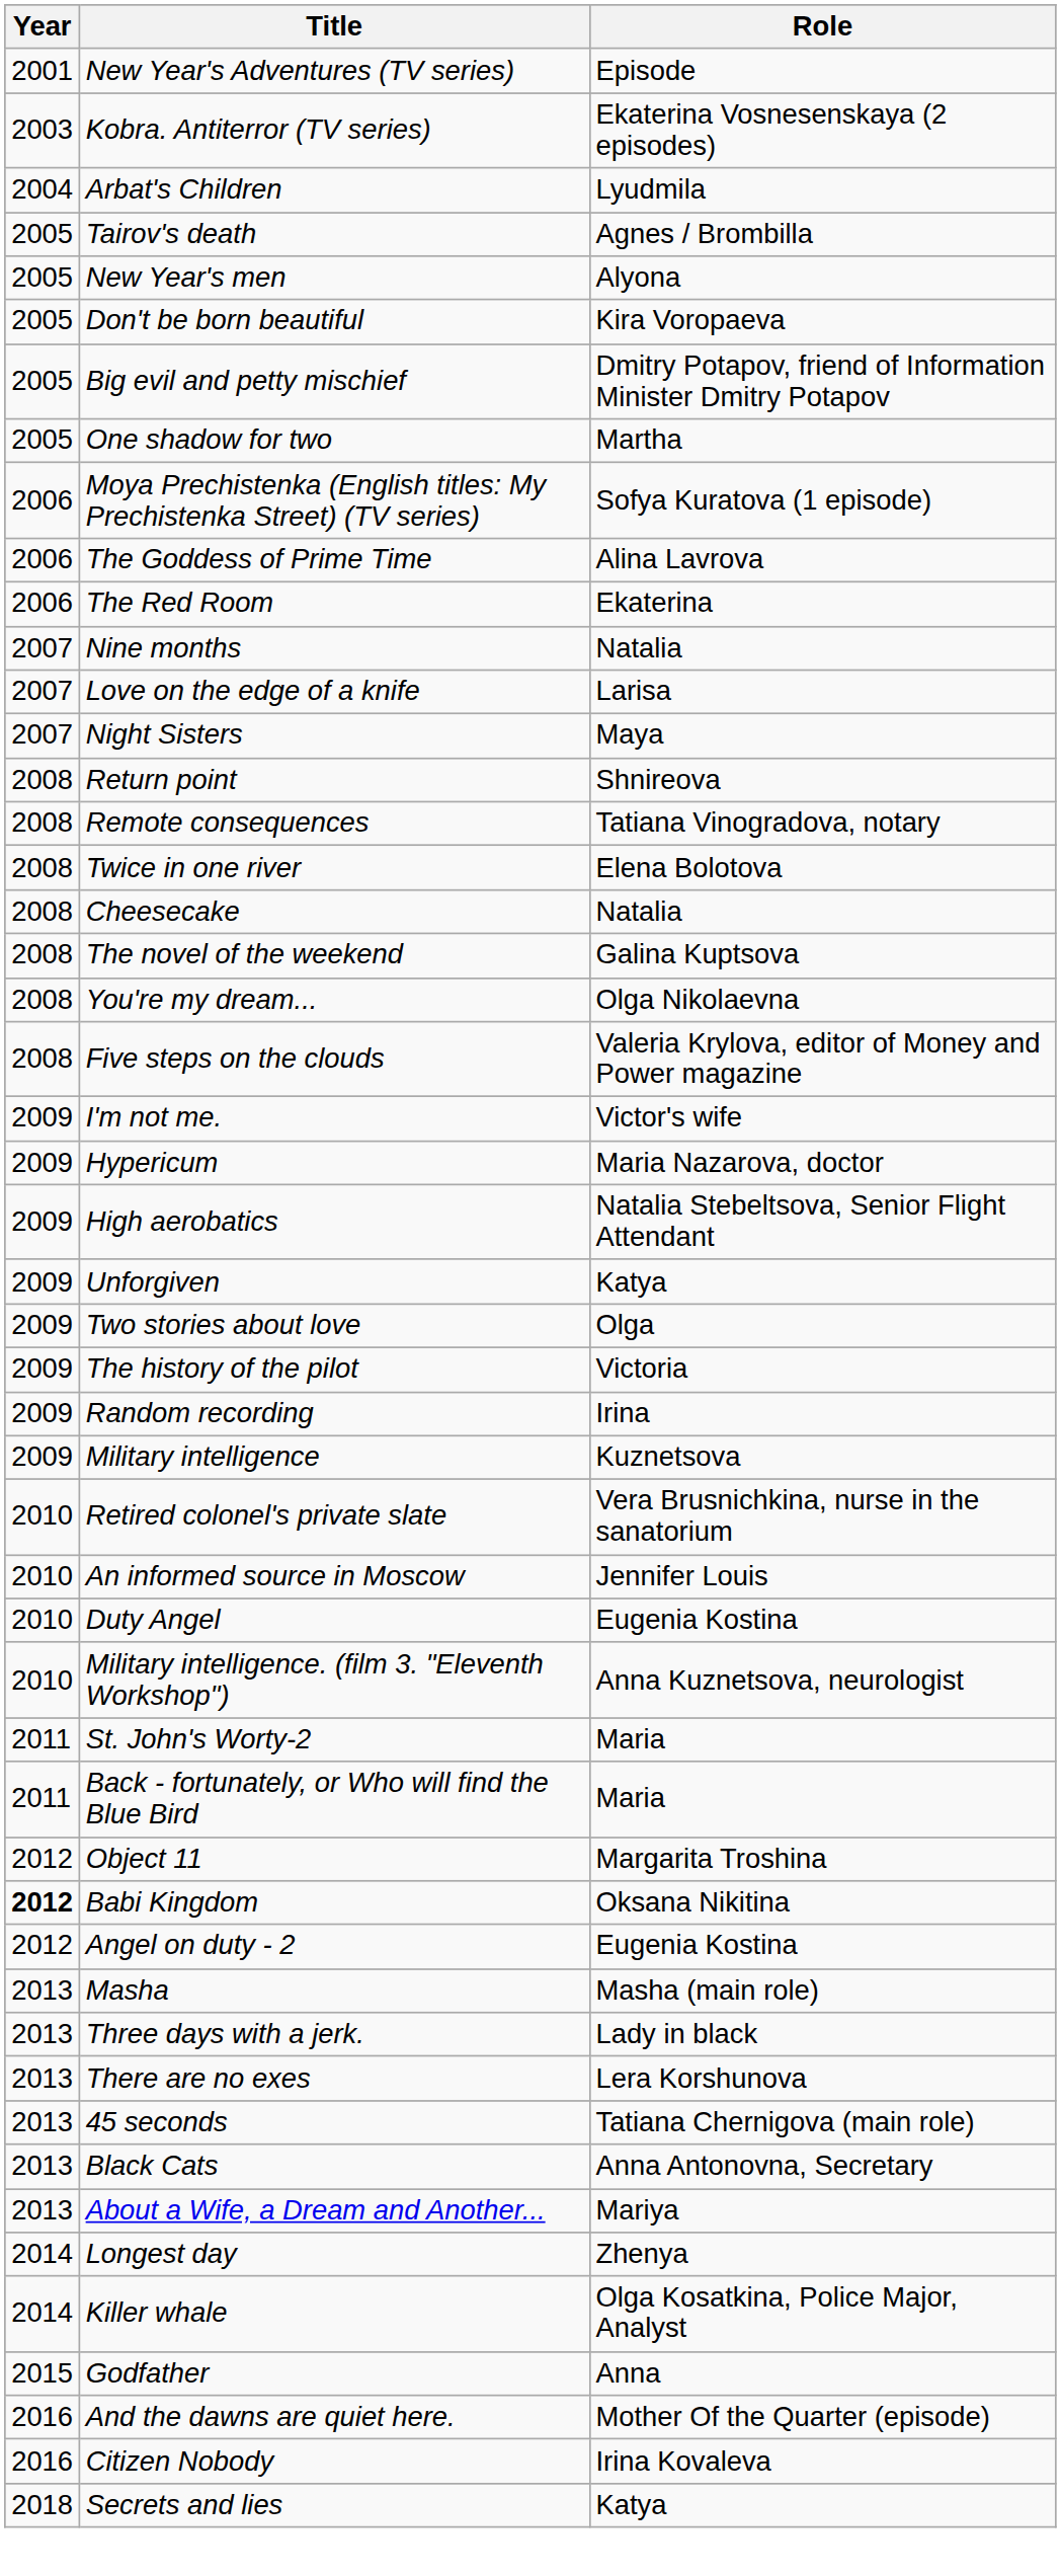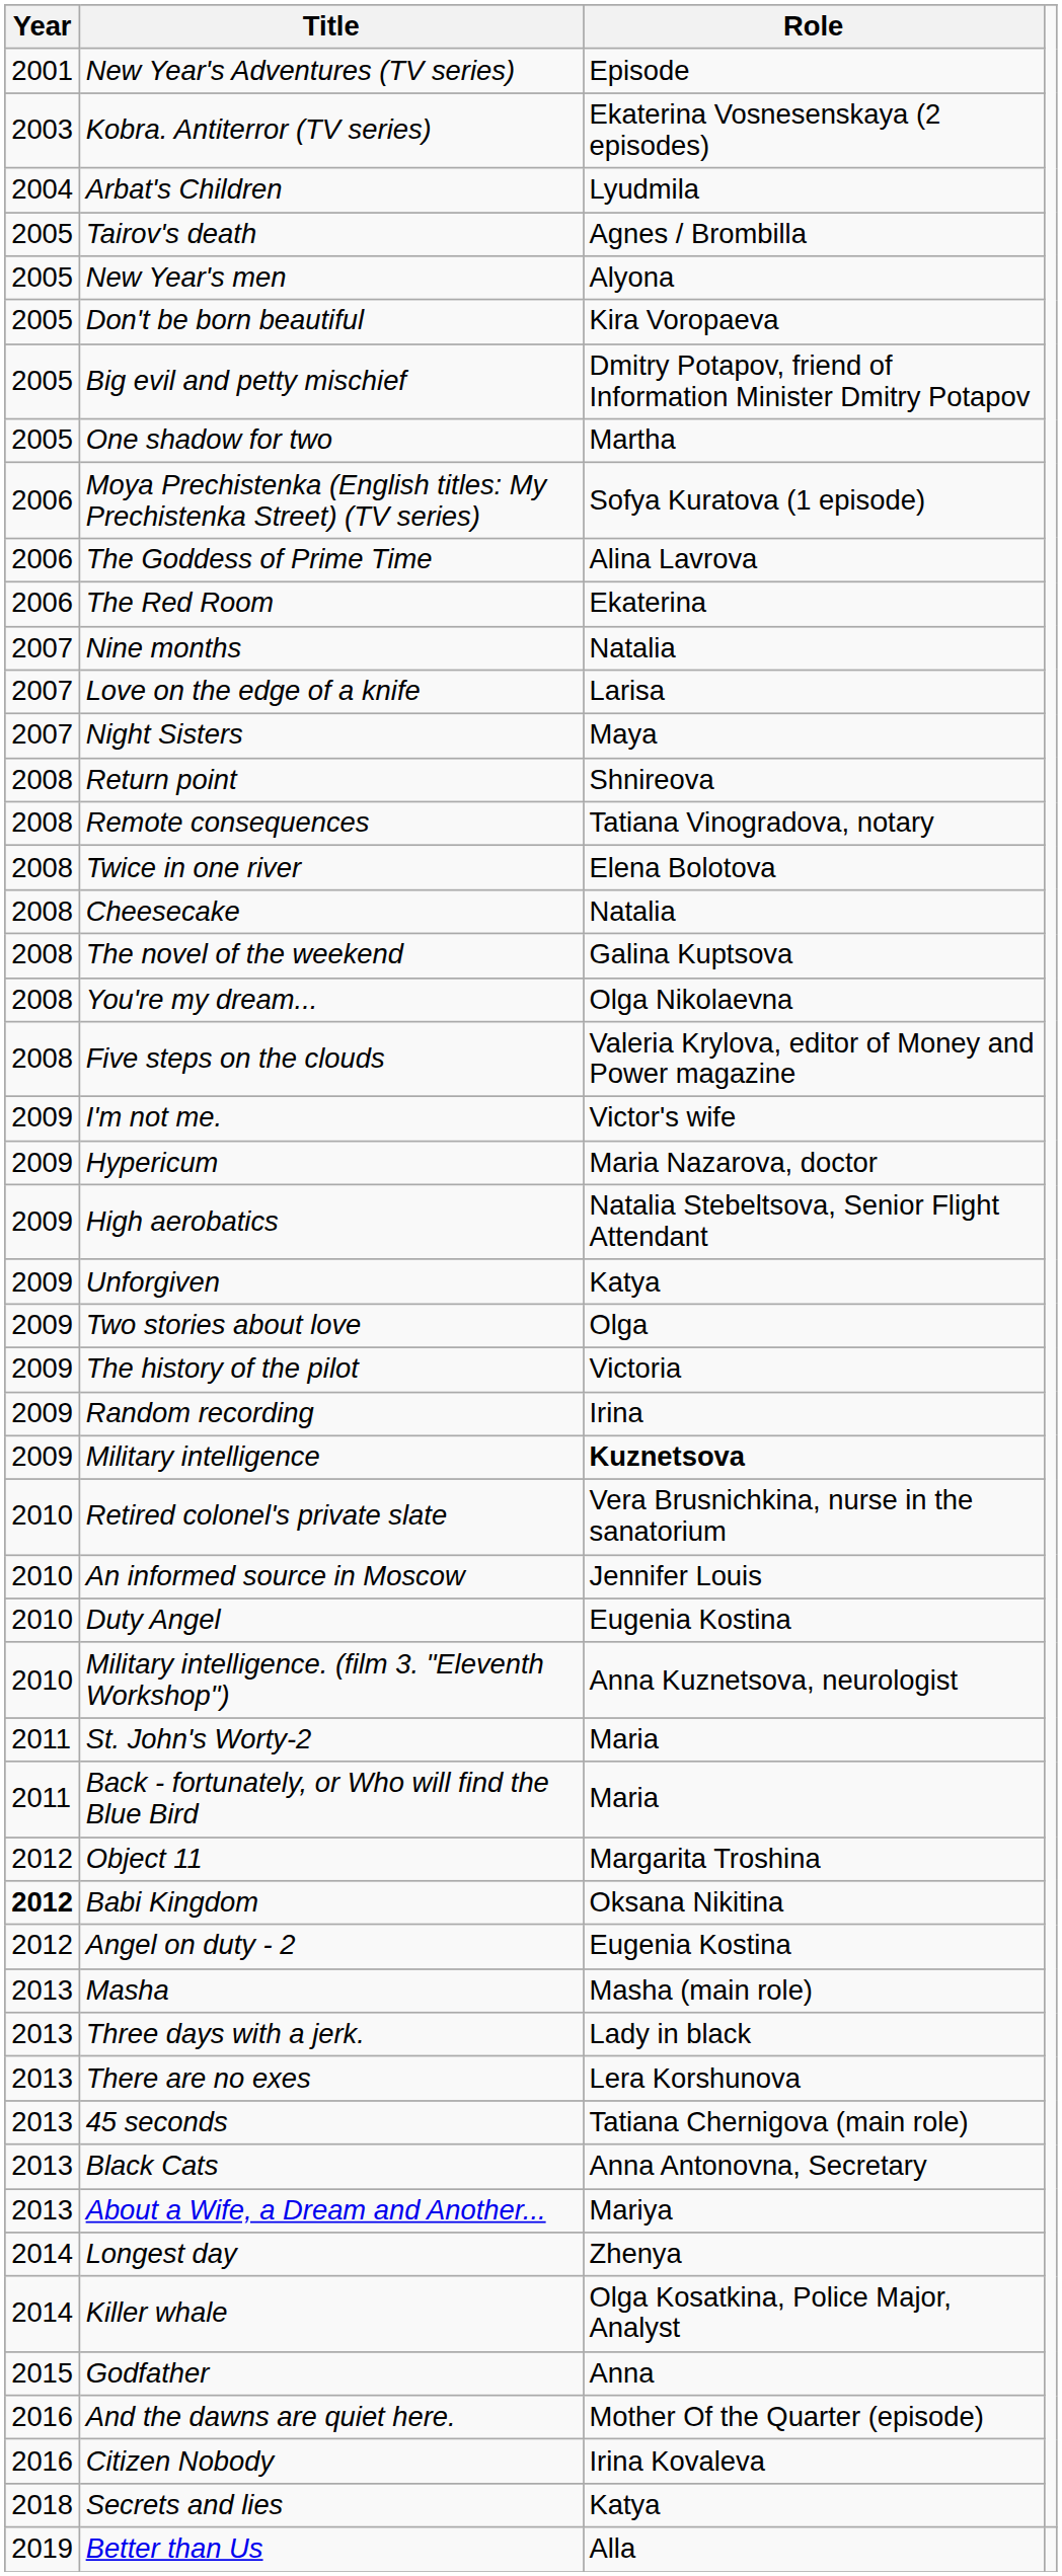Military intelligence | Role: normal -> bold
+ row: 2019 | Better than Us | Alla
